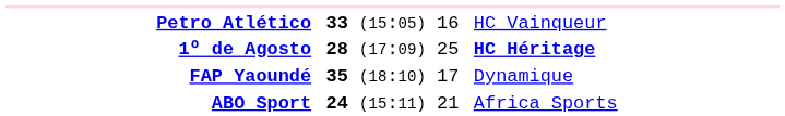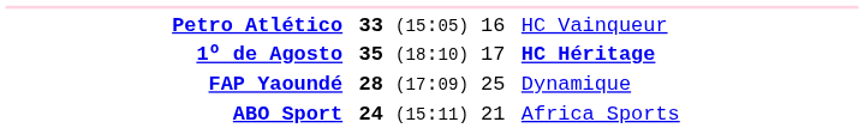1º de Agosto | column 2: 28 (17:09) 25 -> 35 (18:10) 17
FAP Yaoundé | column 2: 35 (18:10) 17 -> 28 (17:09) 25
